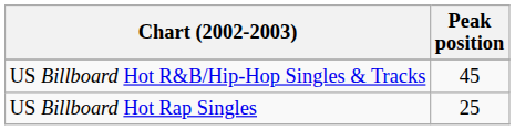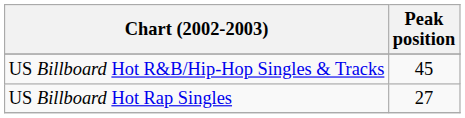US Billboard Hot Rap Singles | Peak position: 25 -> 27
